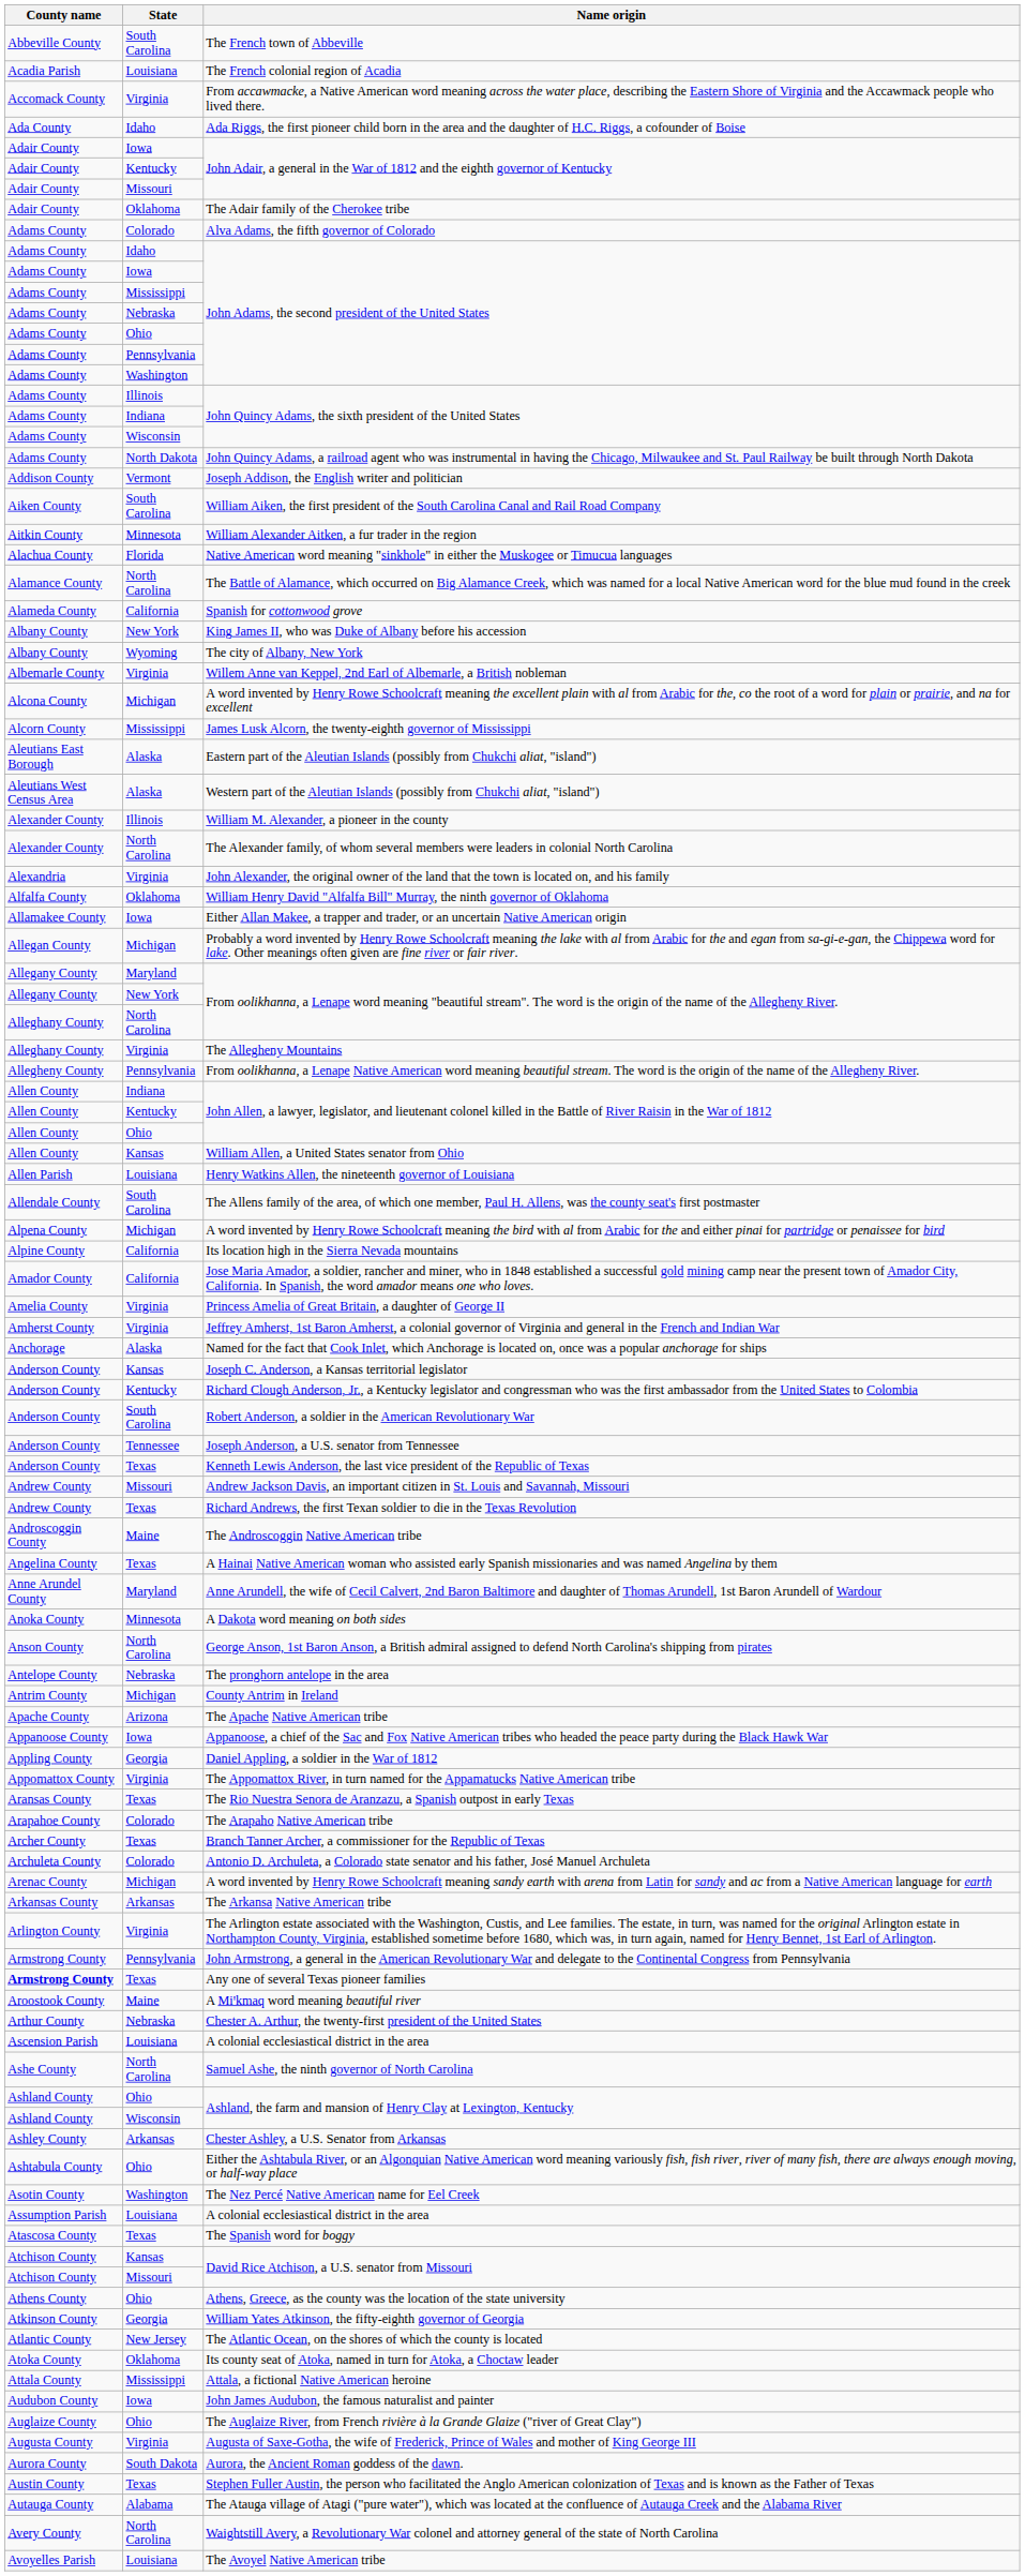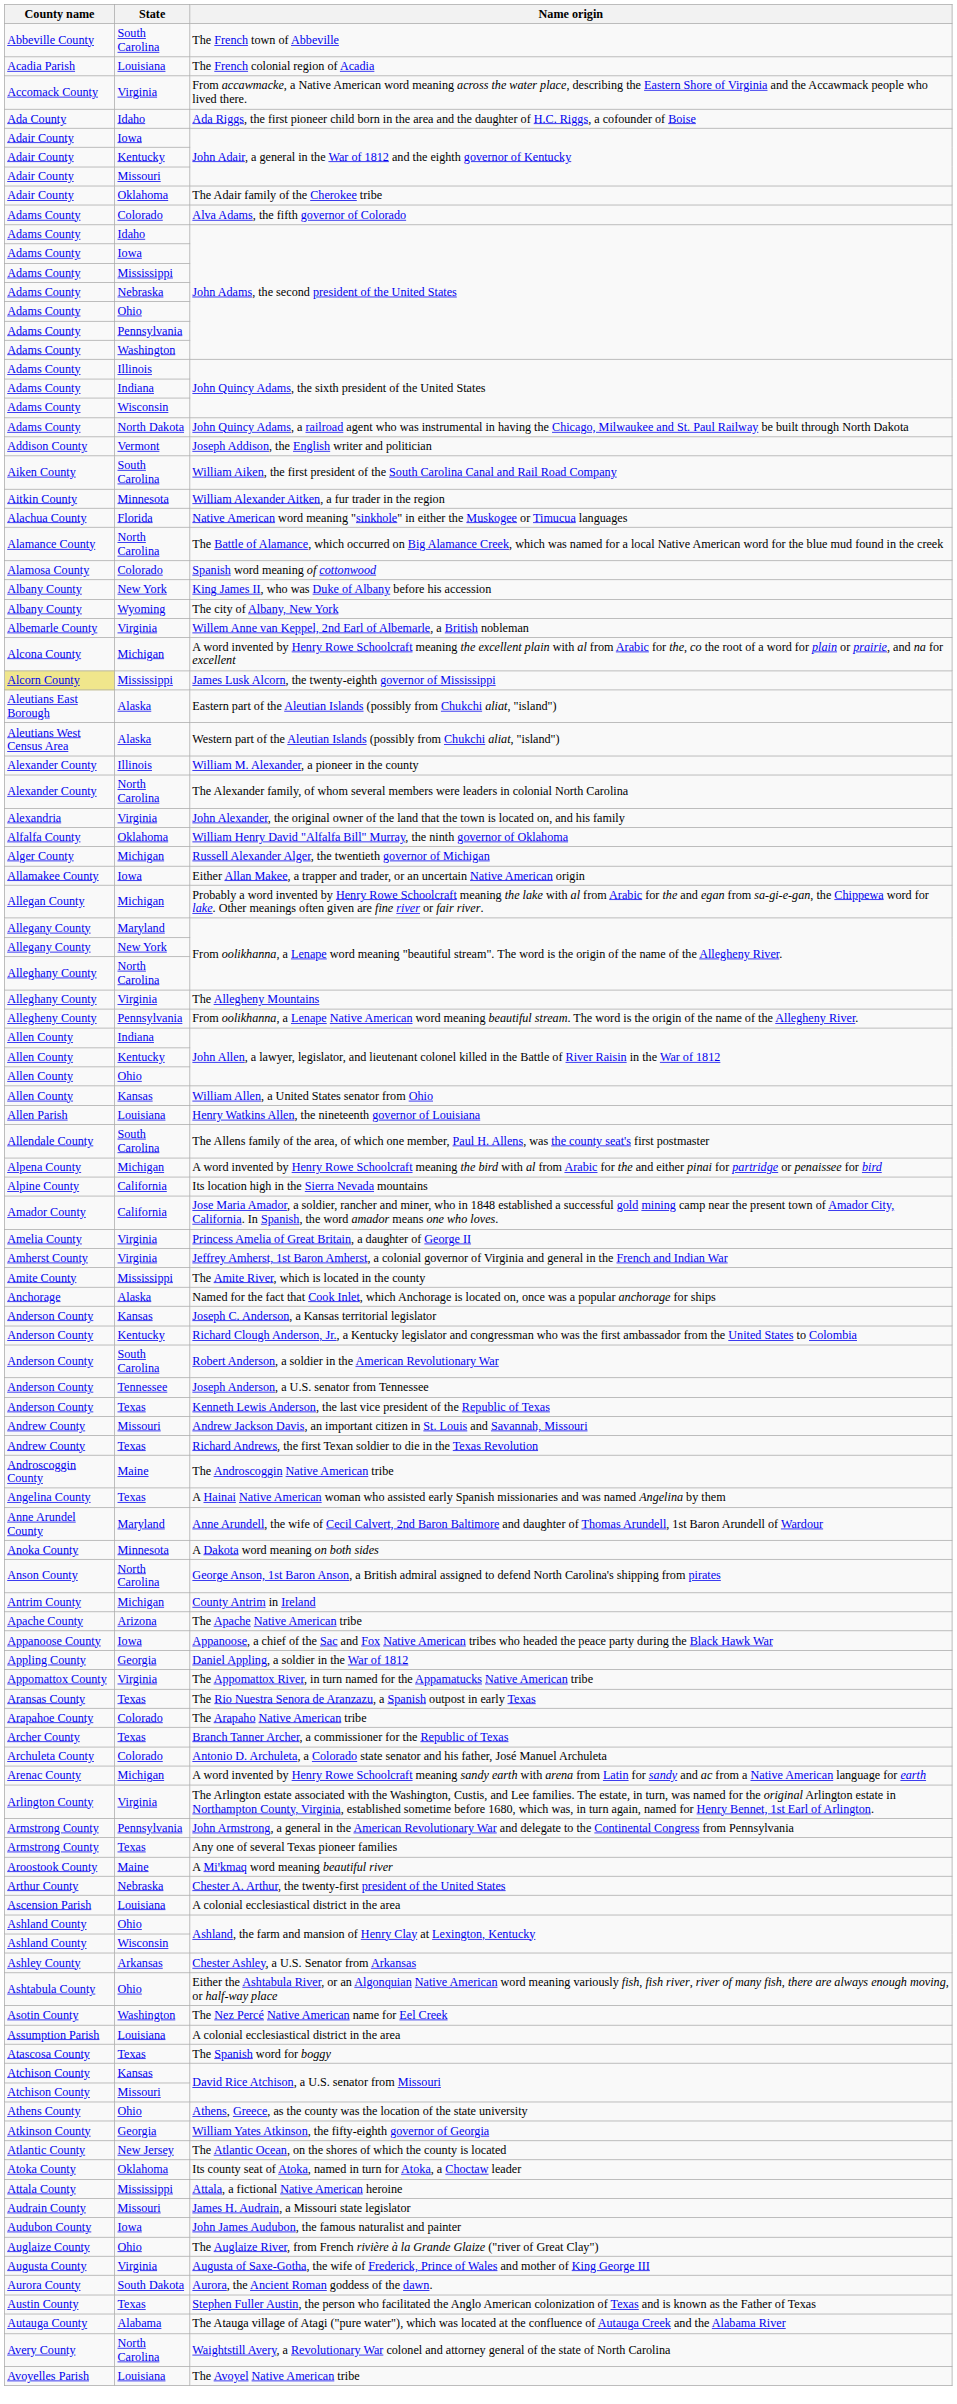- row: Alameda County | California | Spanish for cottonwood grove
+ row: Alamosa County | Colorado | Spanish word meaning of cottonwood
James Lusk Alcorn, the twenty-eighth governor of Mississippi | County name: no background -> khaki background
+ row: Alger County | Michigan | Russell Alexander Alger, the twentieth governor of Michigan
+ row: Amite County | Mississippi | The Amite River, which is located in the county
- row: Antelope County | Nebraska | The pronghorn antelope in the area
- row: Arkansas County | Arkansas | The Arkansa Native American tribe
Any one of several Texas pioneer families | County name: bold -> normal
- row: Ashe County | North Carolina | Samuel Ashe, the ninth governor of North Carolina
+ row: Audrain County | Missouri | James H. Audrain, a Missouri state legislator
